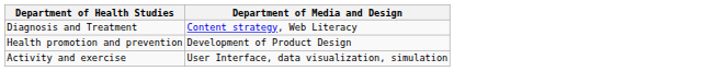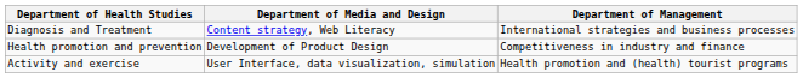+ column: Department of Management | International strategies and business processes | Competitiveness in industry and finance | Health promotion and (health) tourist programs
